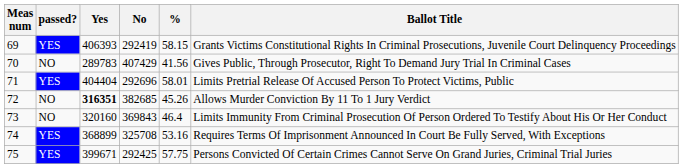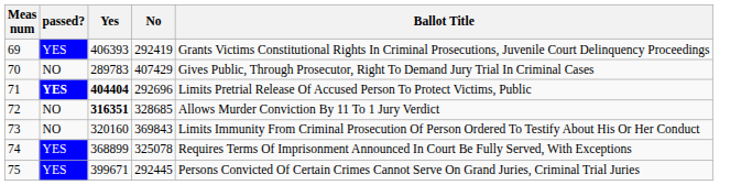- column: % | 58.15 | 41.56 | 58.01 | 45.26 | 46.4 | 53.16 | 57.75
71 | passed?: normal -> bold
71 | Yes: normal -> bold
72 | No: 382685 -> 328685
74 | No: 325708 -> 325078
75 | No: 292425 -> 292445
